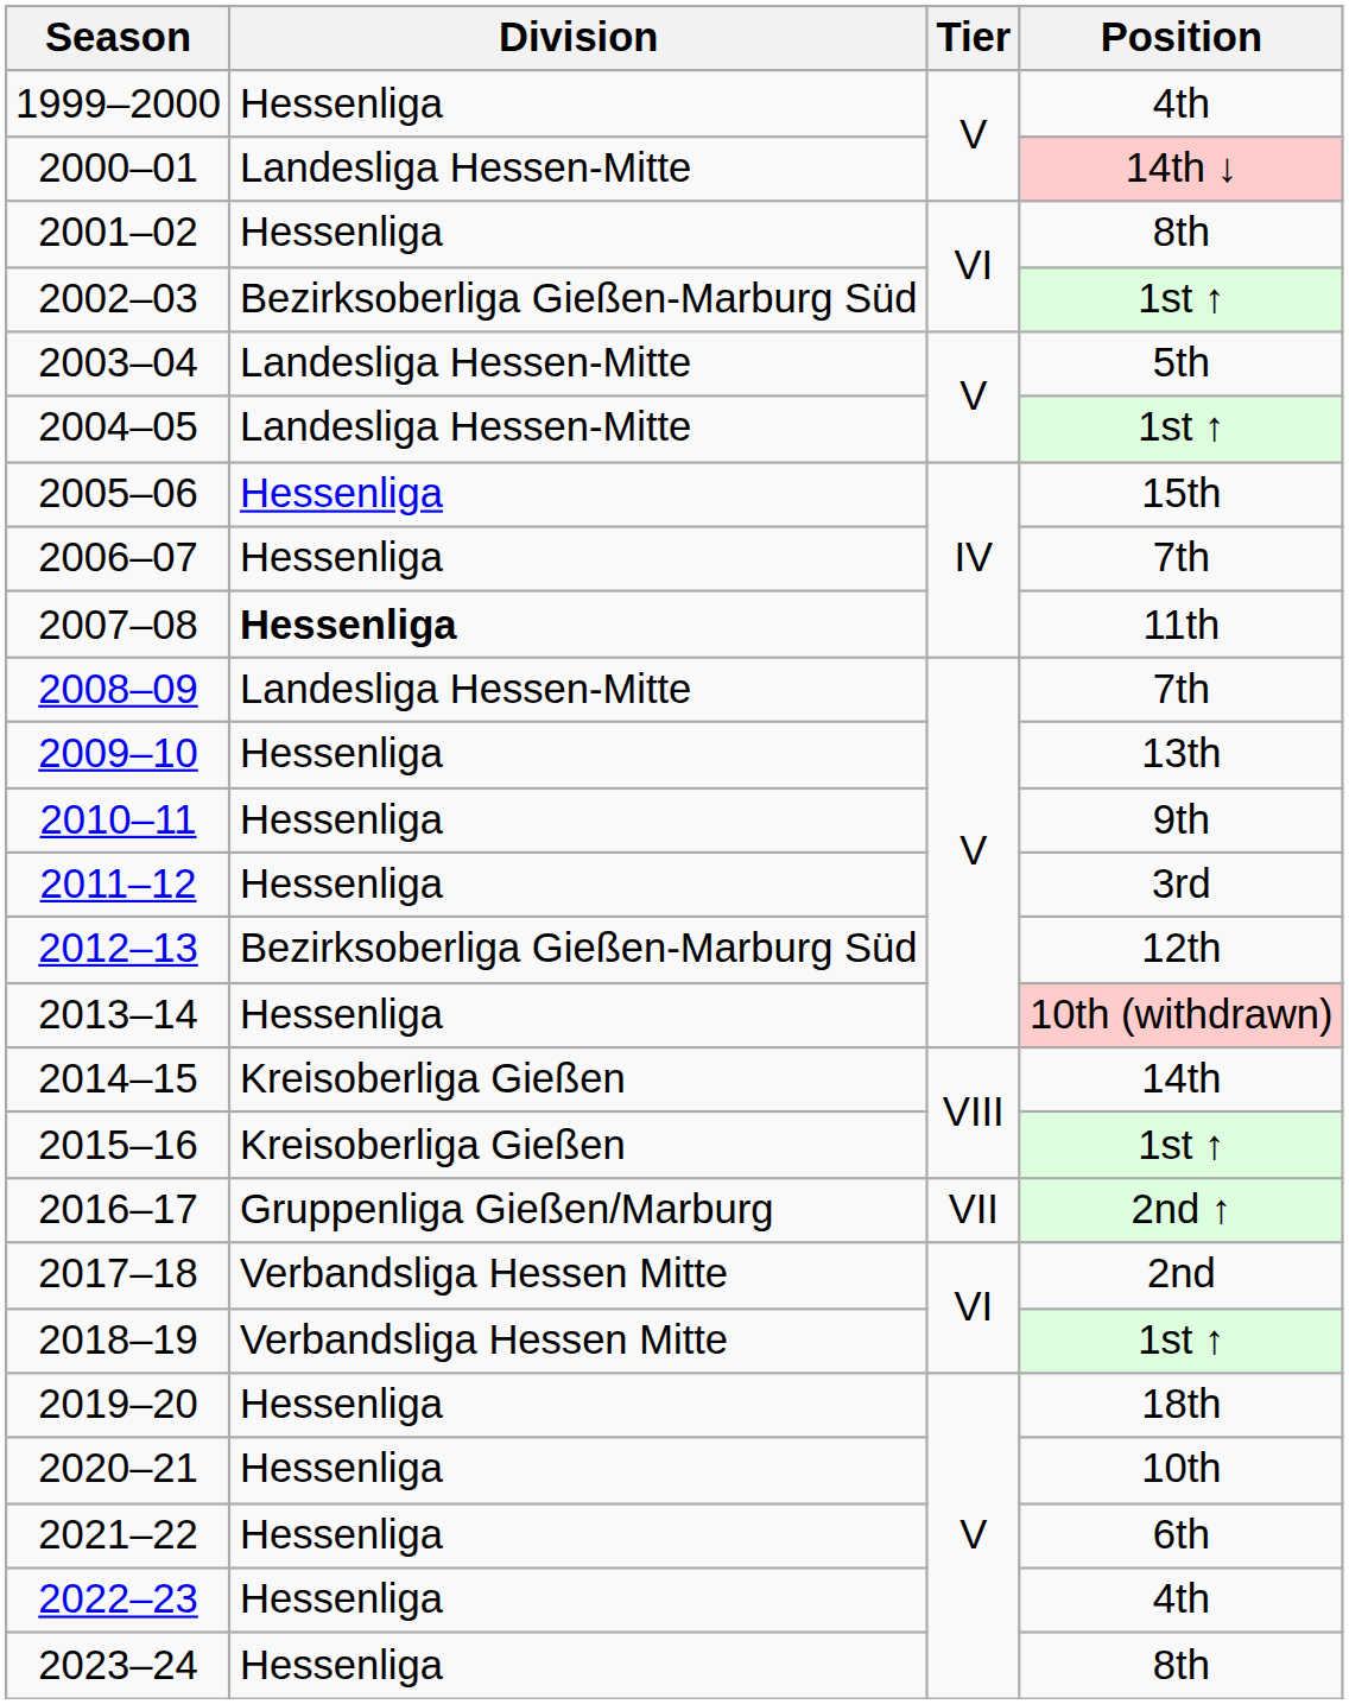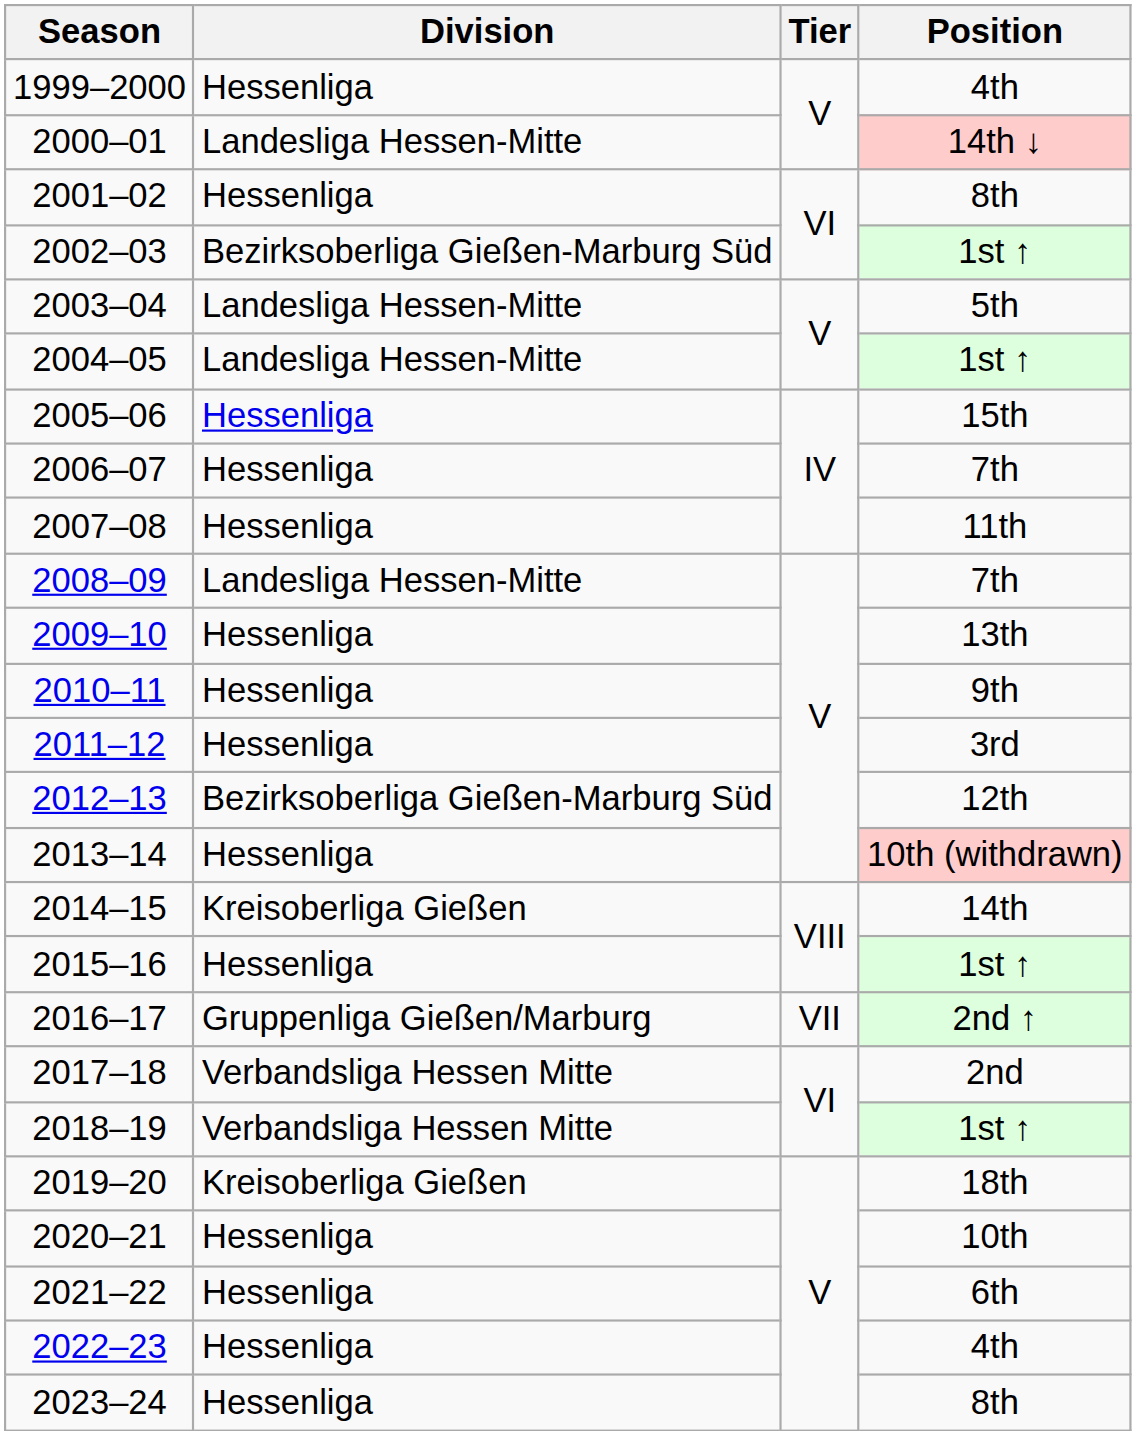2007–08 | Division: bold -> normal
2015–16 | Division: Kreisoberliga Gießen -> Hessenliga
2019–20 | Division: Hessenliga -> Kreisoberliga Gießen
